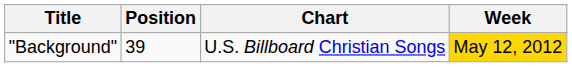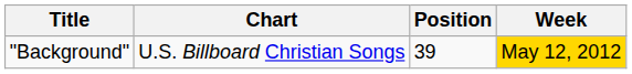columns swapped: Chart <-> Position
